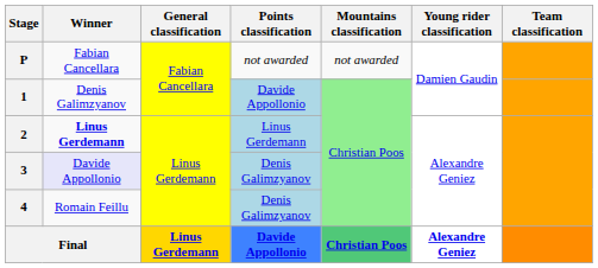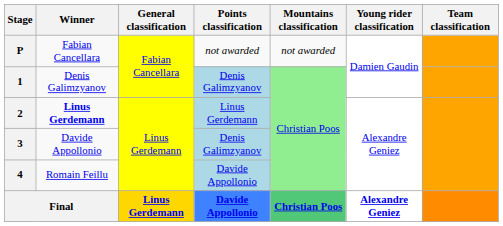1 | Points classification: Davide Appollonio -> Denis Galimzyanov
3 | Winner: lavender background -> no background
4 | Points classification: Denis Galimzyanov -> Davide Appollonio
